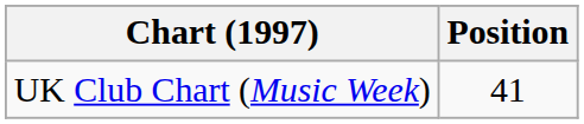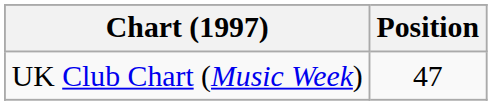UK Club Chart (Music Week) | Position: 41 -> 47
